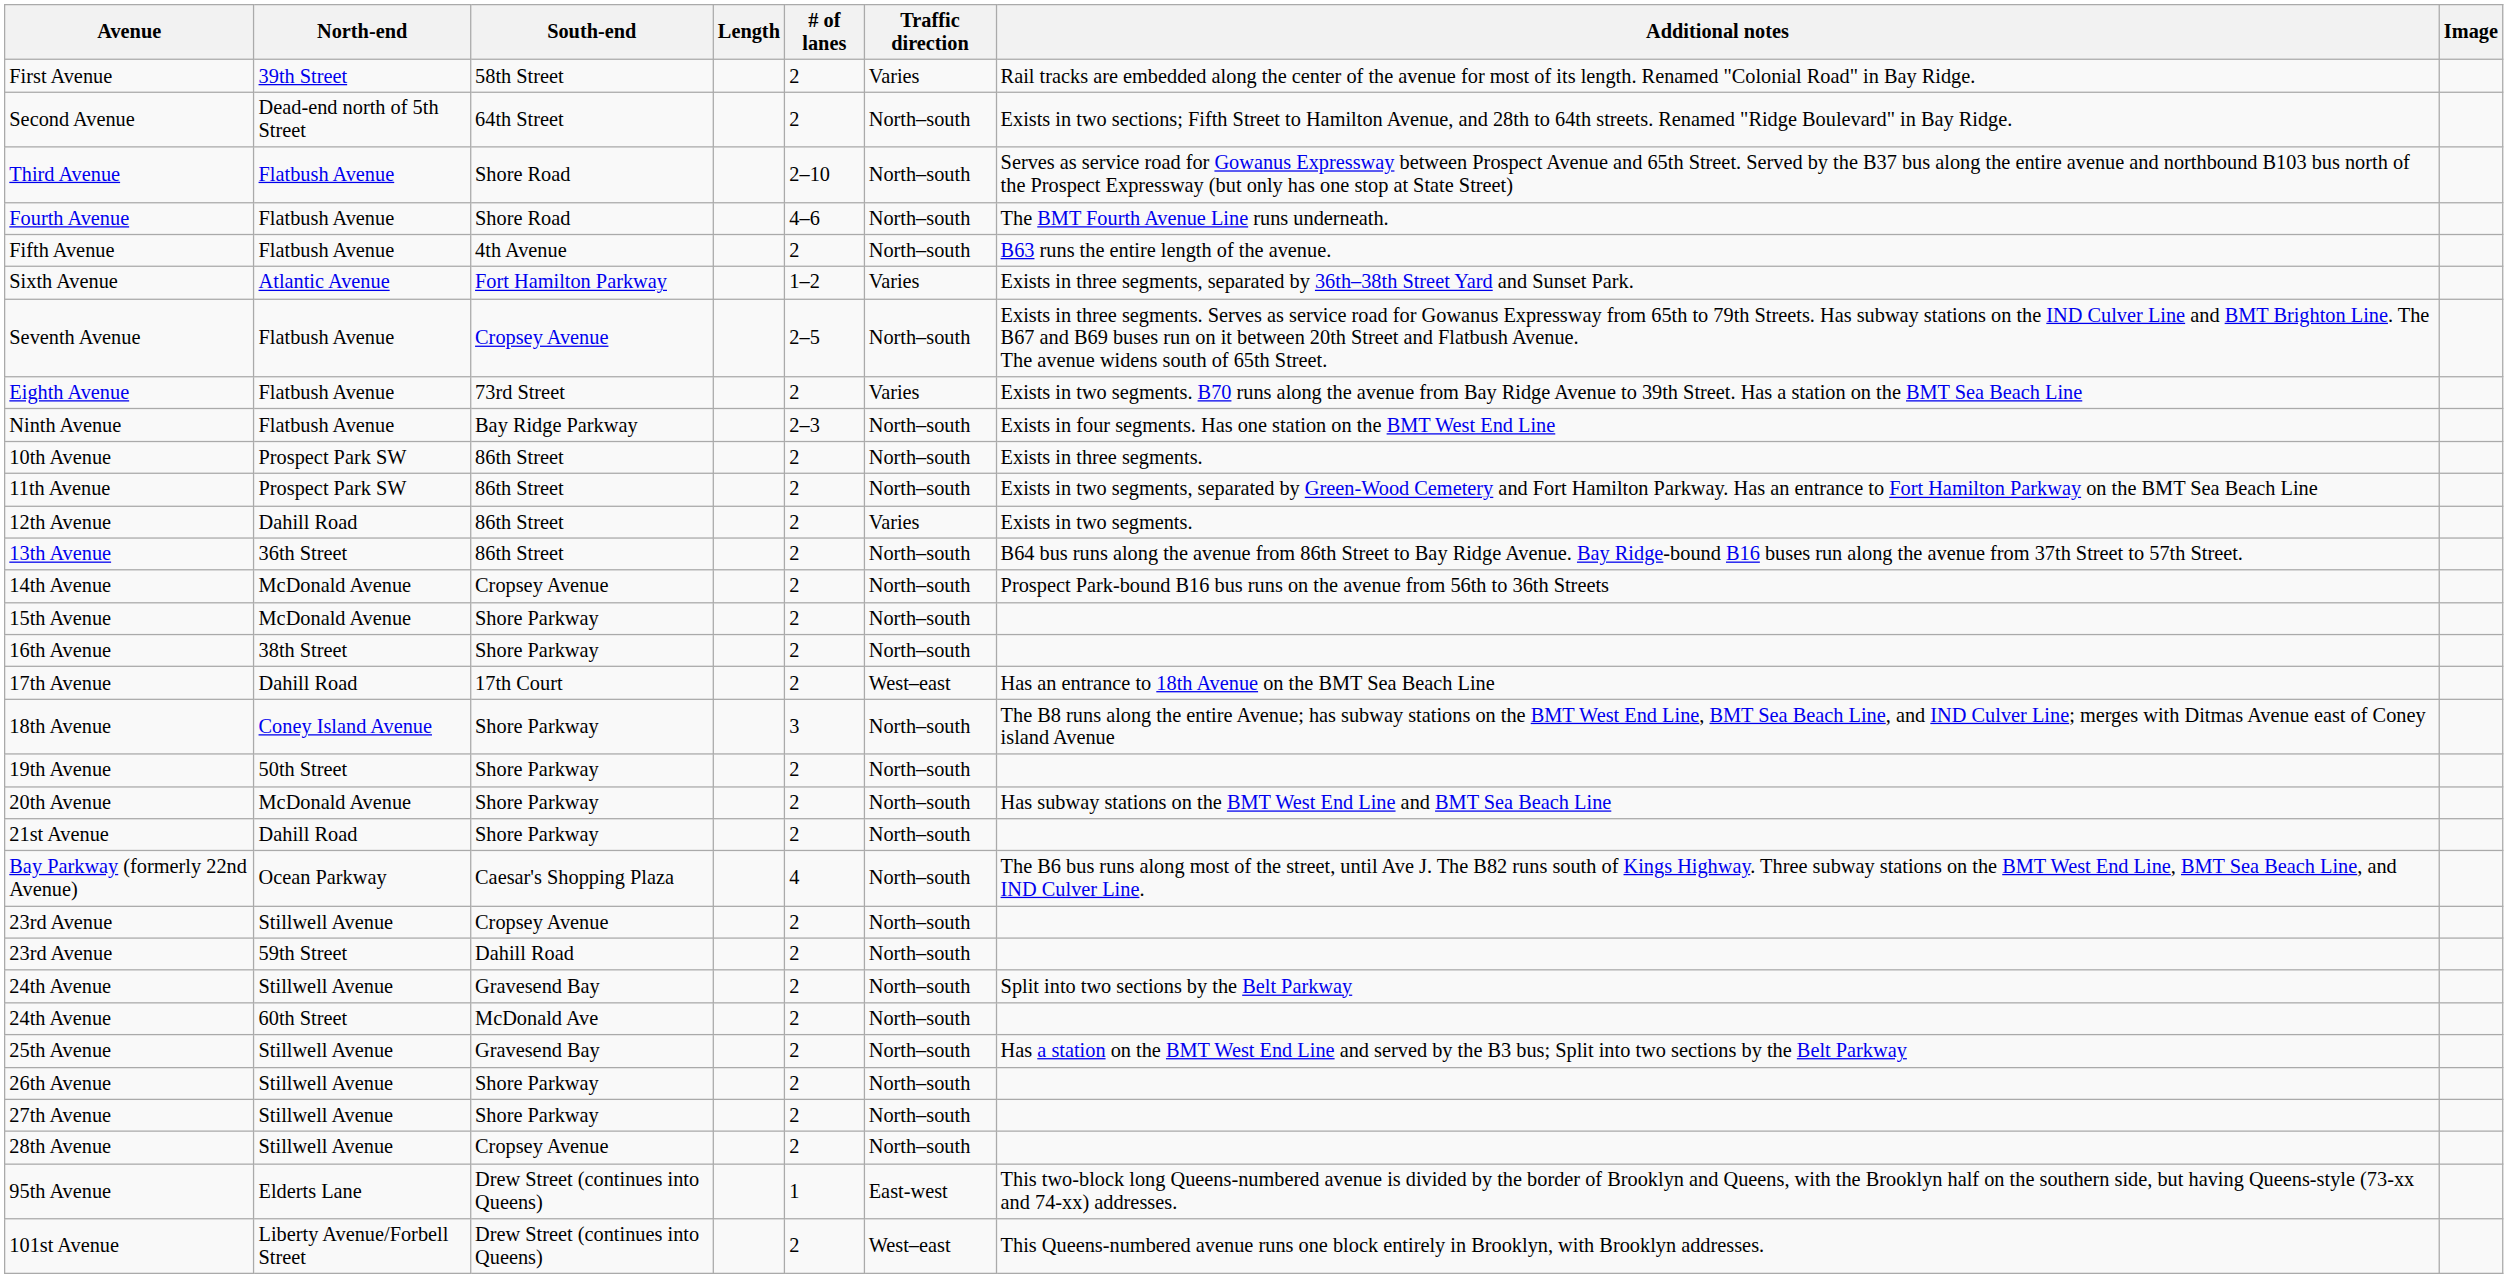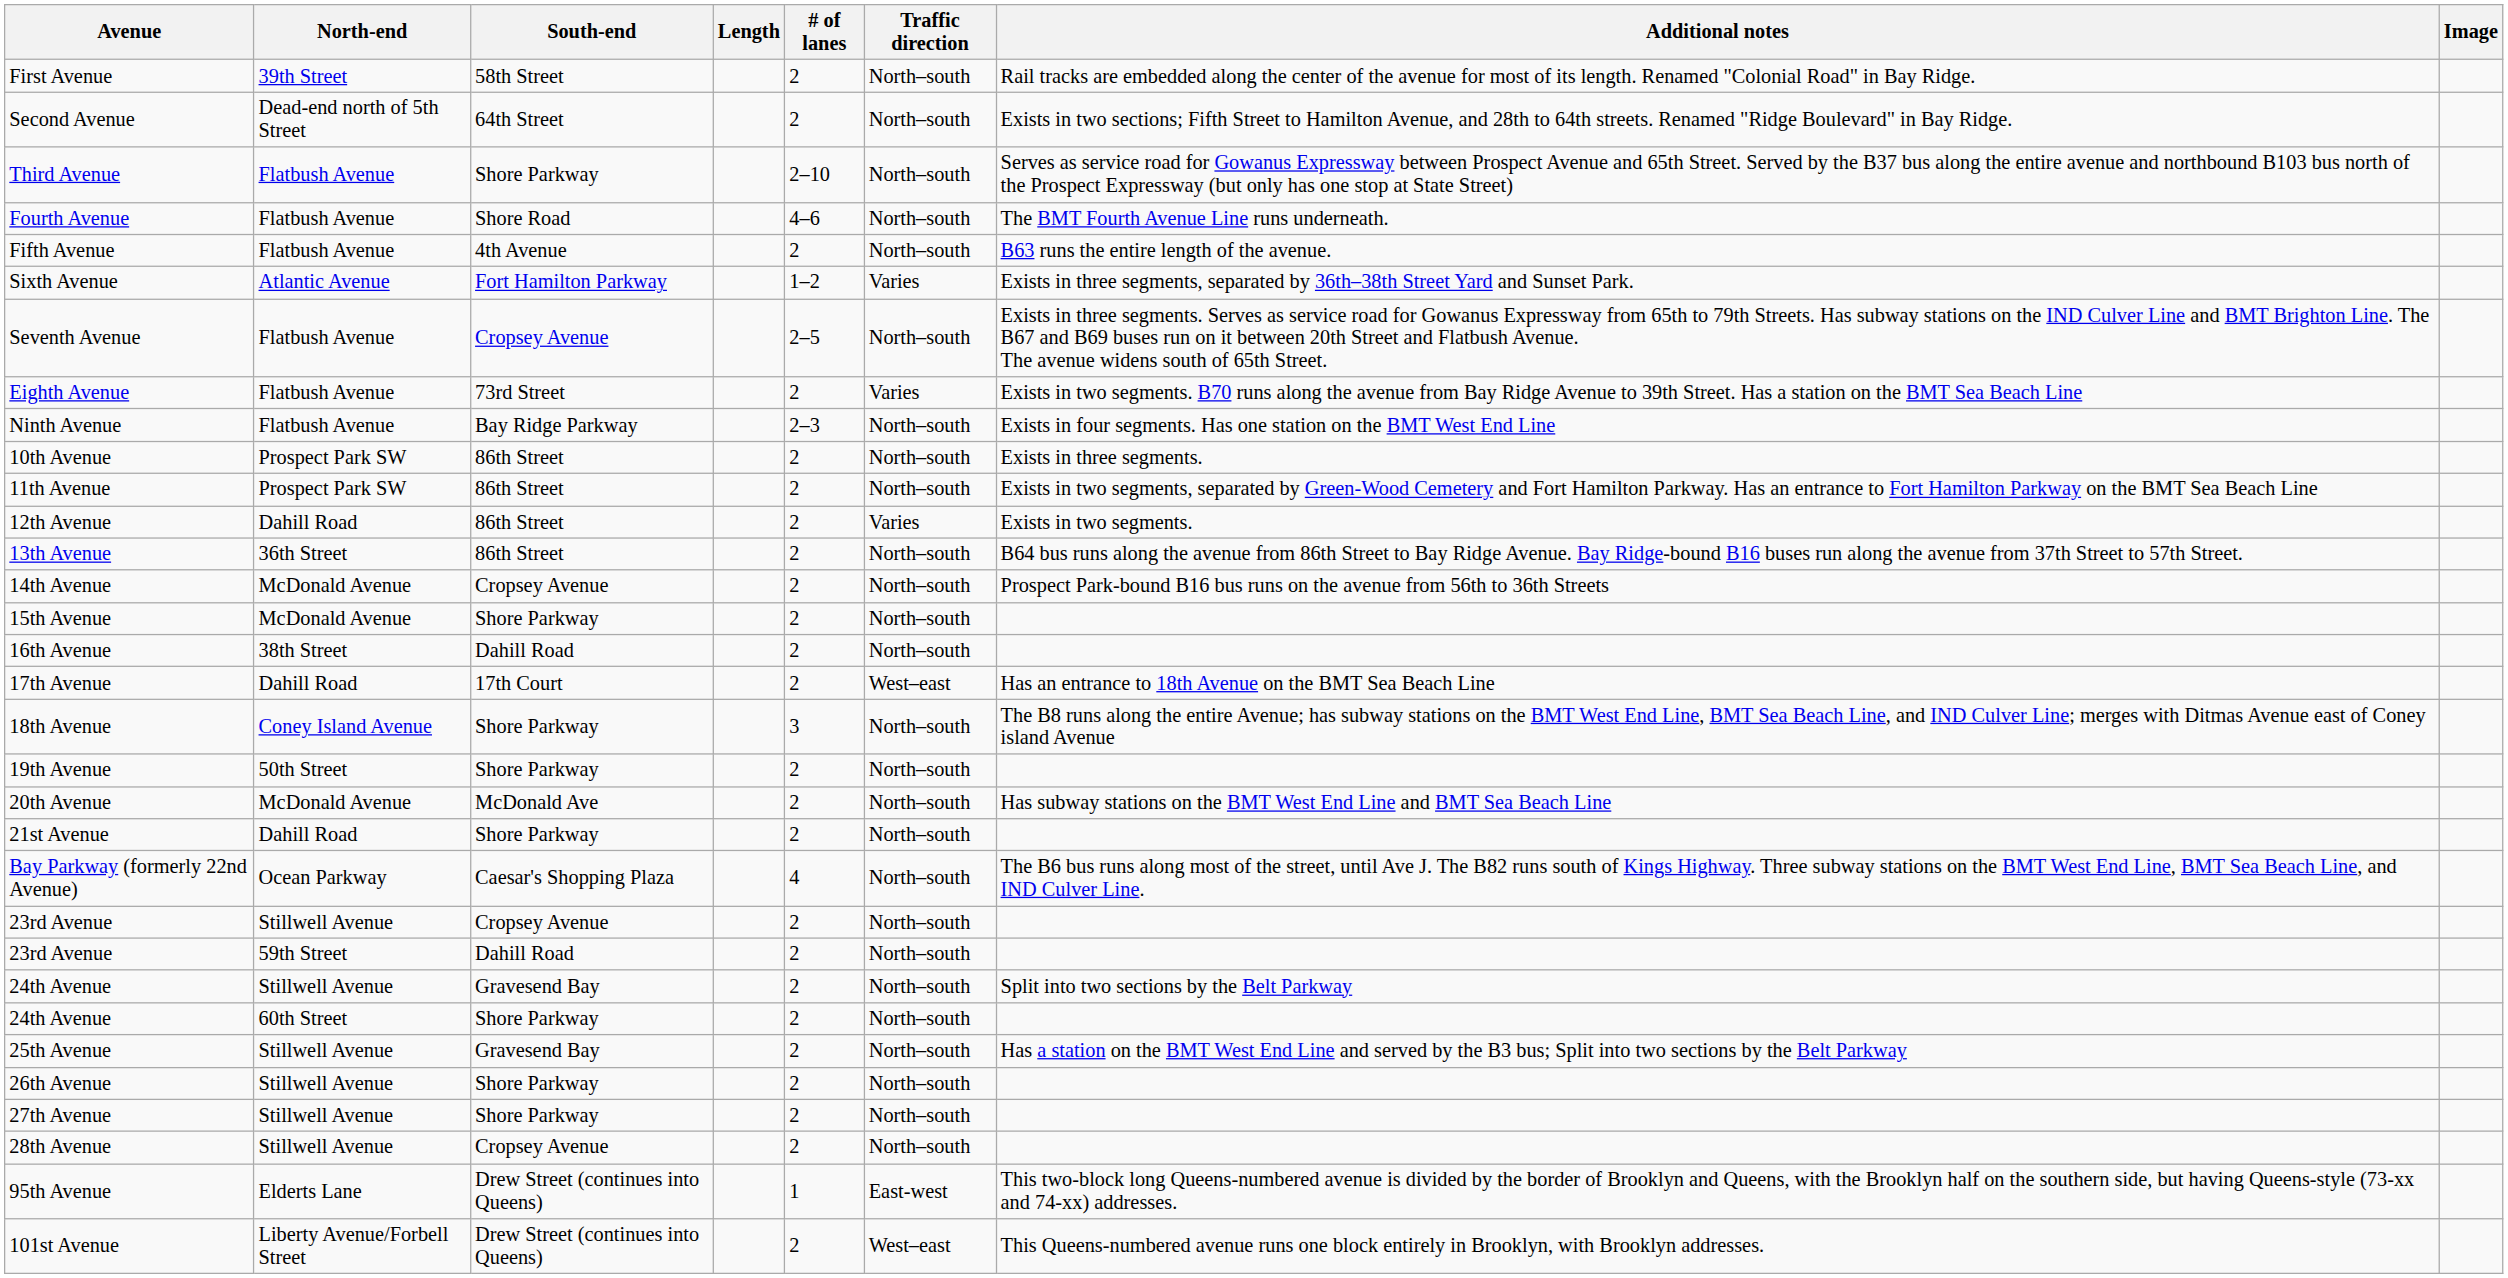First Avenue | Traffic direction: Varies -> North–south
Third Avenue | South-end: Shore Road -> Shore Parkway
16th Avenue | South-end: Shore Parkway -> Dahill Road
20th Avenue | South-end: Shore Parkway -> McDonald Ave
24th Avenue / 60th Street | South-end: McDonald Ave -> Shore Parkway
